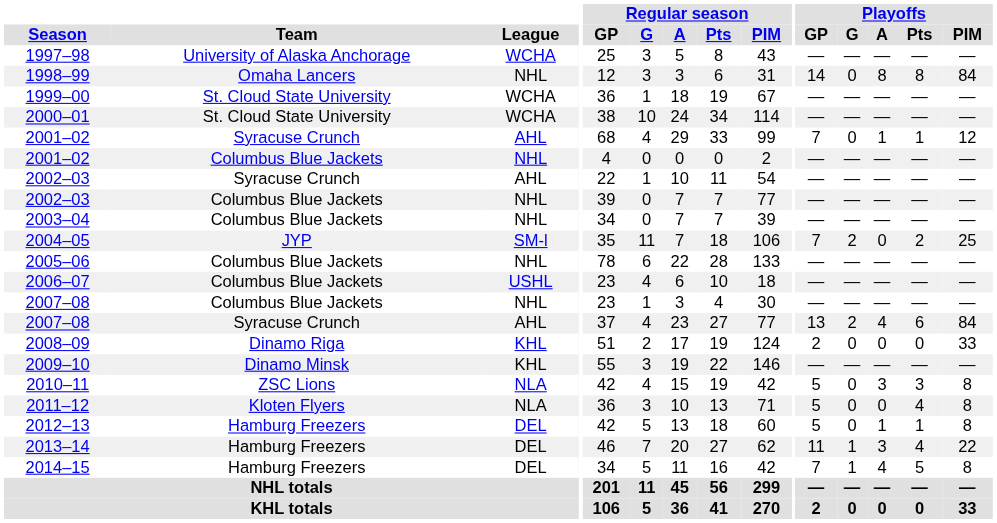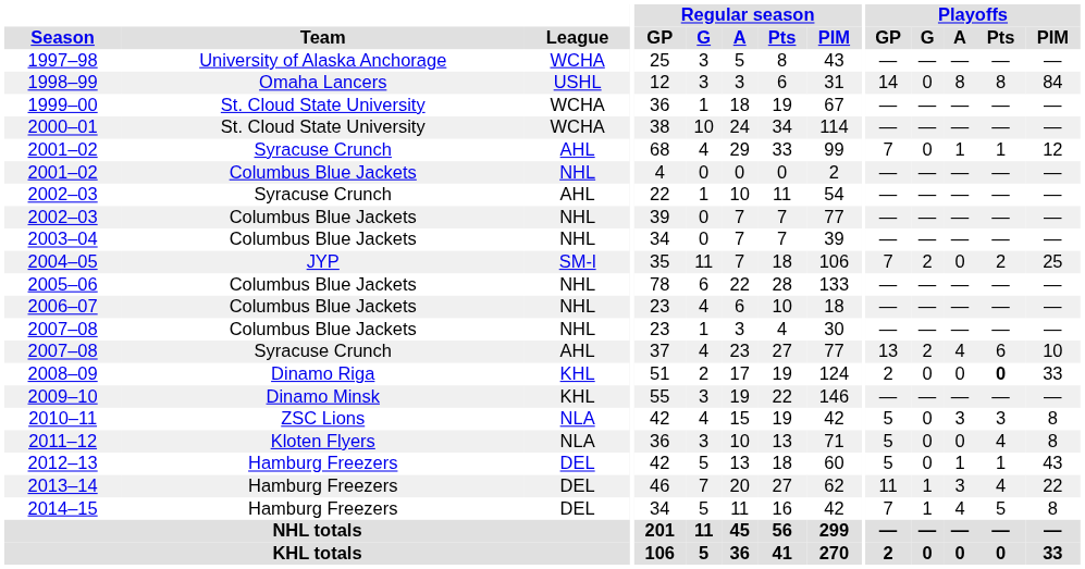1998–99 | League: NHL -> USHL
2006–07 | League: USHL -> NHL
2007–08 / Syracuse Crunch | Playoffs / PIM: 84 -> 10
2008–09 | Playoffs / Pts: normal -> bold
2012–13 | Playoffs / PIM: 8 -> 43
